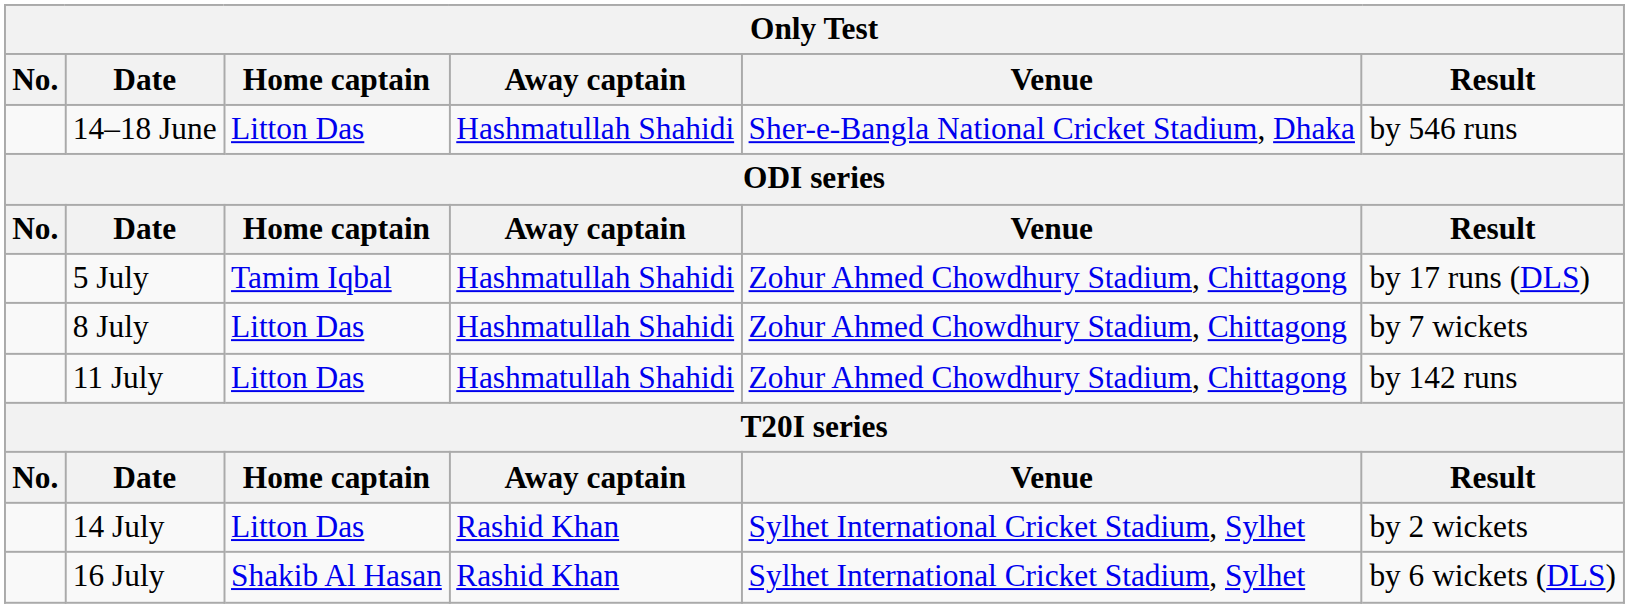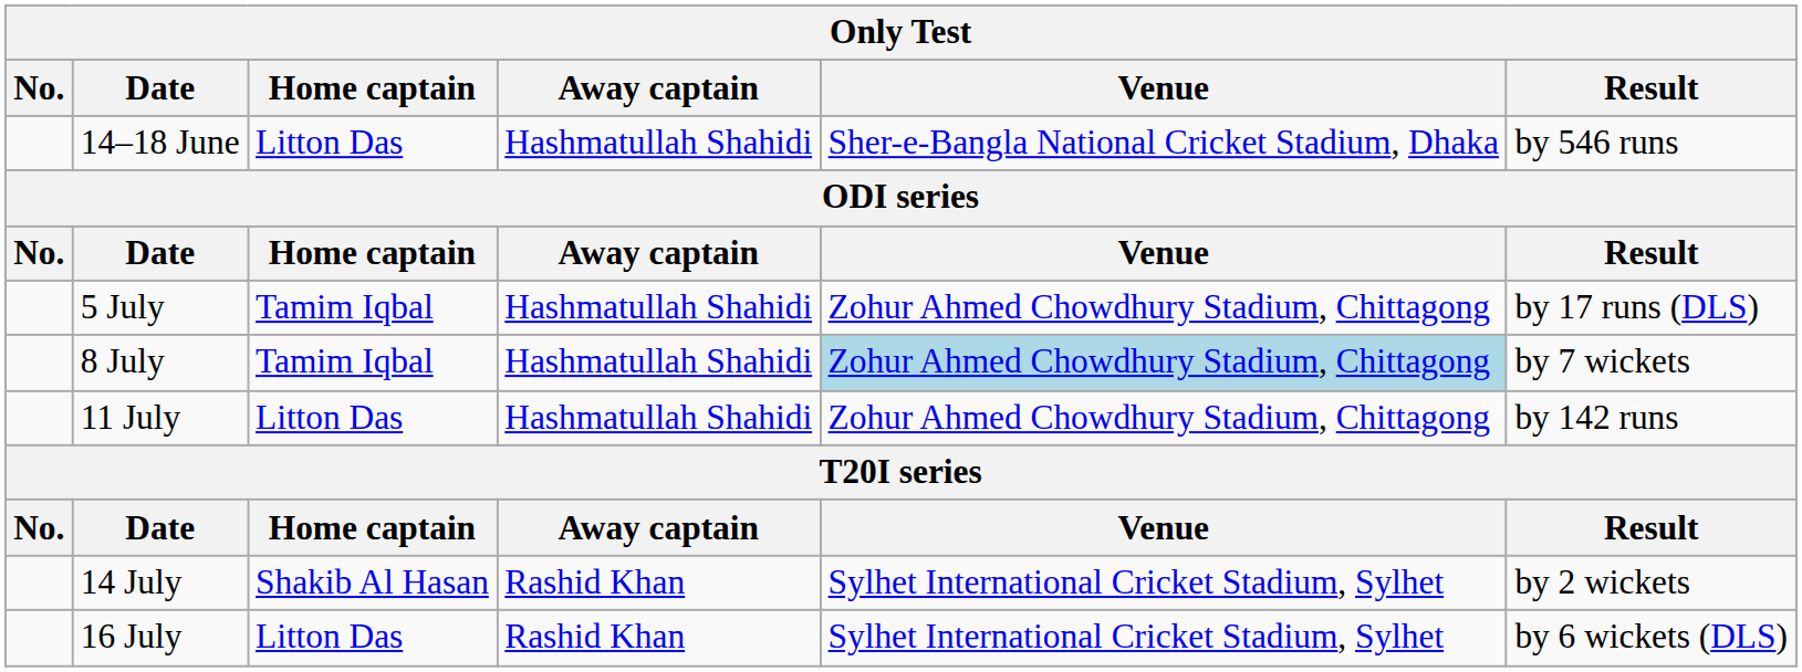8 July | Home captain: Litton Das -> Tamim Iqbal
8 July | Venue: no background -> lightblue background
14 July | Home captain: Litton Das -> Shakib Al Hasan
16 July | Home captain: Shakib Al Hasan -> Litton Das
